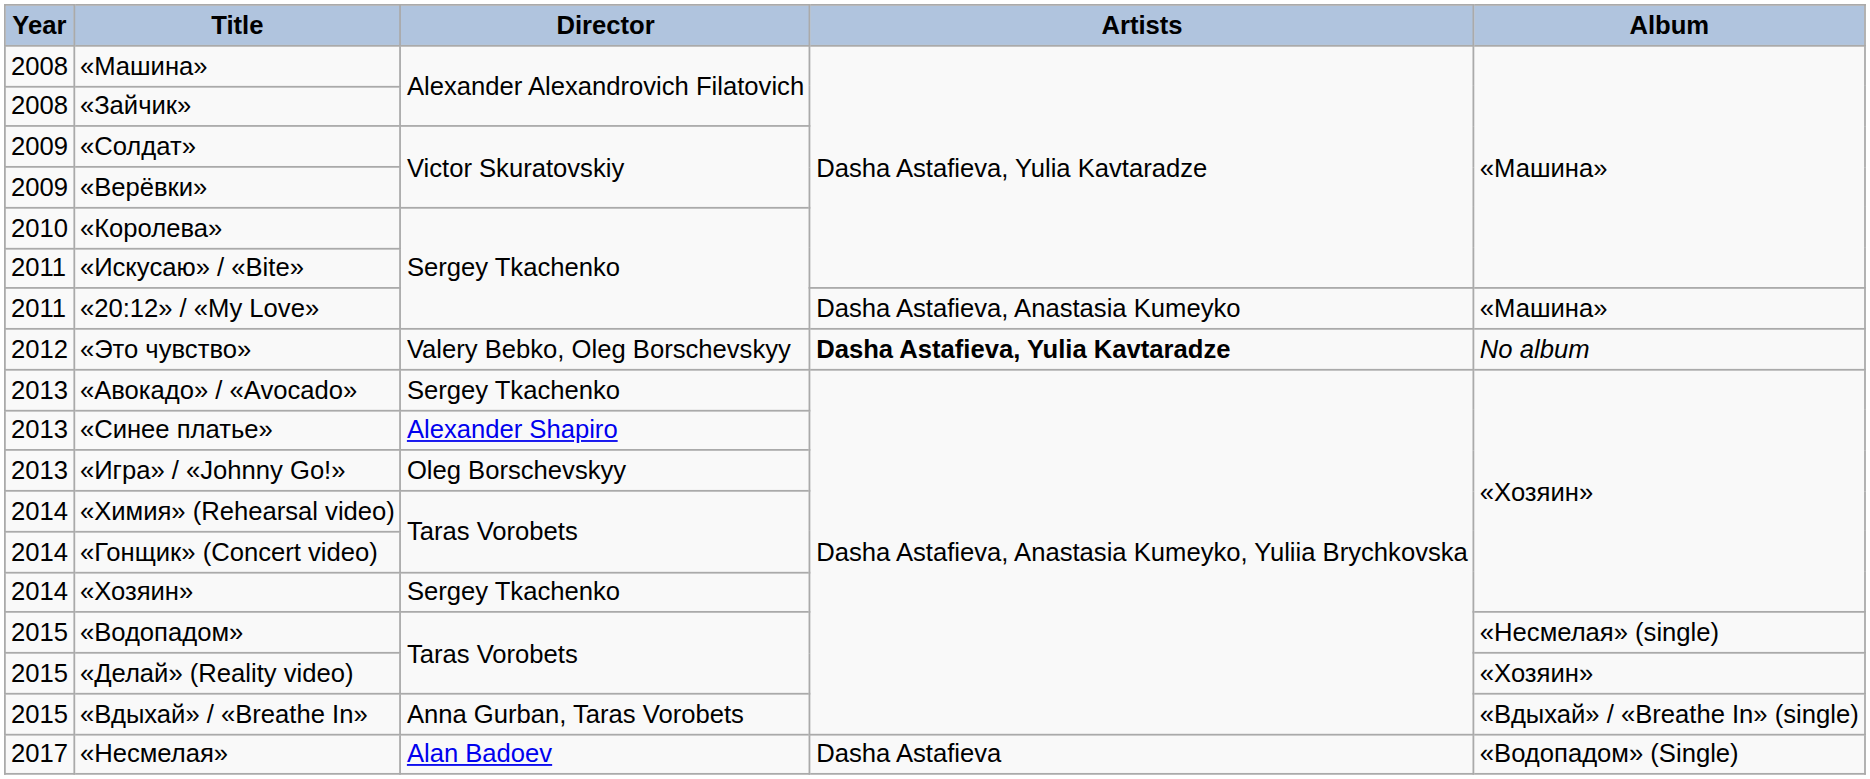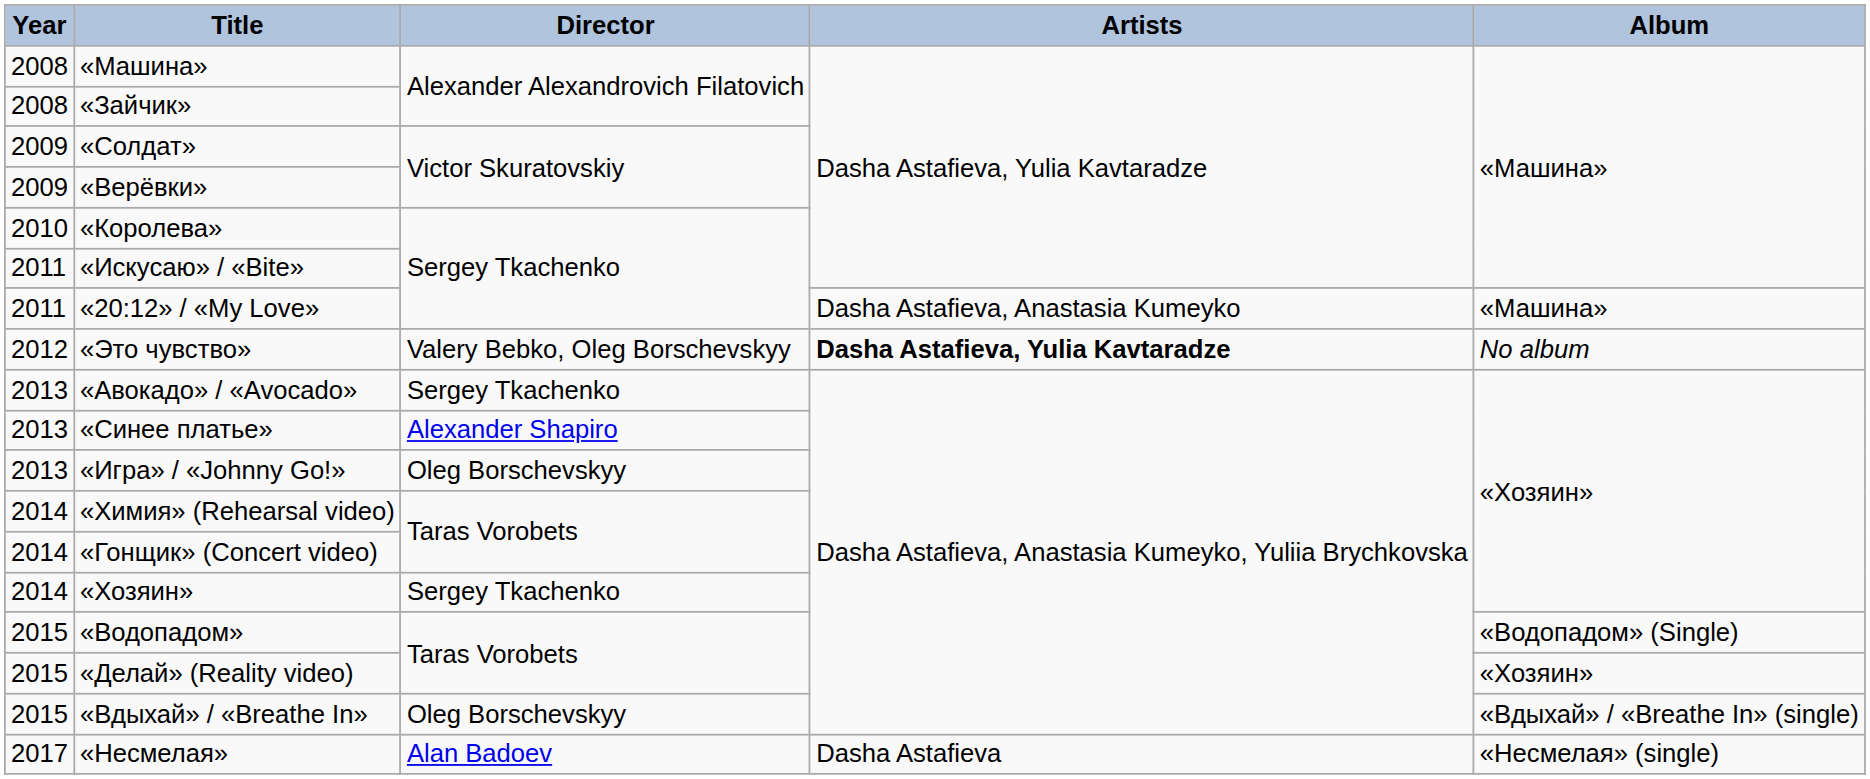«Водопадом» | Album: «Несмелая» (single) -> «Водопадом» (Single)
«Вдыхай» / «Breathe In» | Director: Anna Gurban, Taras Vorobets -> Oleg Borschevskyy
«Несмелая» | Album: «Водопадом» (Single) -> «Несмелая» (single)
